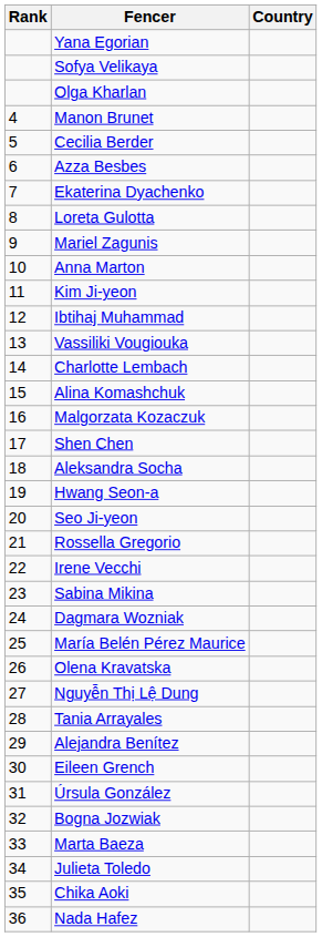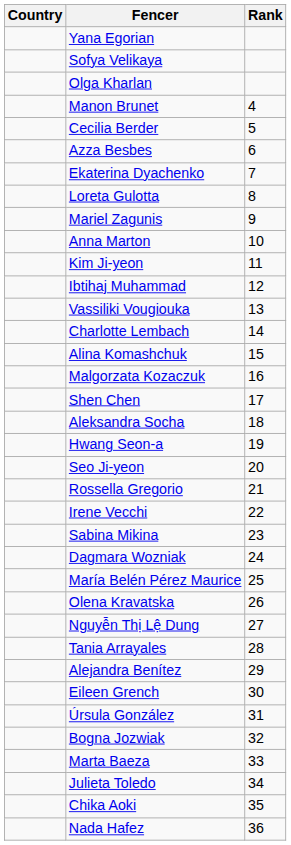columns swapped: Rank <-> Country
